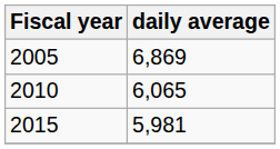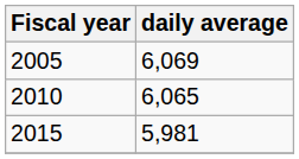2005 | daily average: 6,869 -> 6,069
